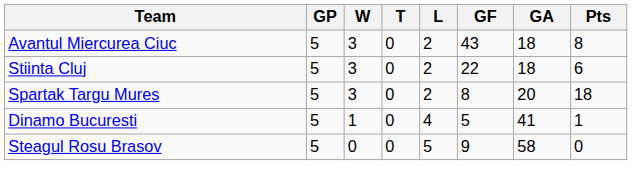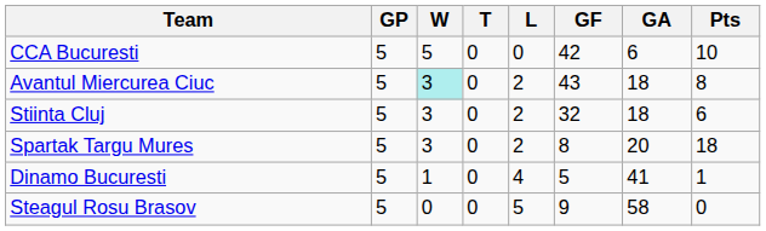+ row: CCA Bucuresti | 5 | 5 | 0 | 0 | 42 | 6 | 10
Avantul Miercurea Ciuc | W: no background -> paleturquoise background
Stiinta Cluj | GF: 22 -> 32
